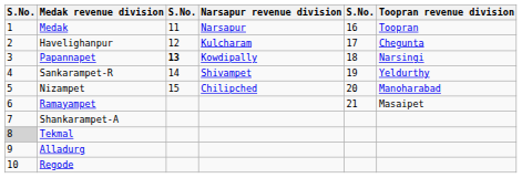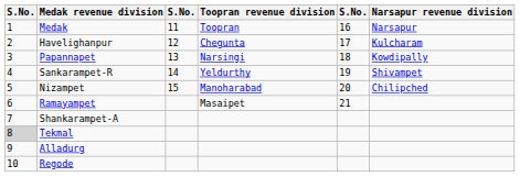columns swapped: Narsapur revenue division <-> Toopran revenue division
Papannapet | column 3: bold -> normal
